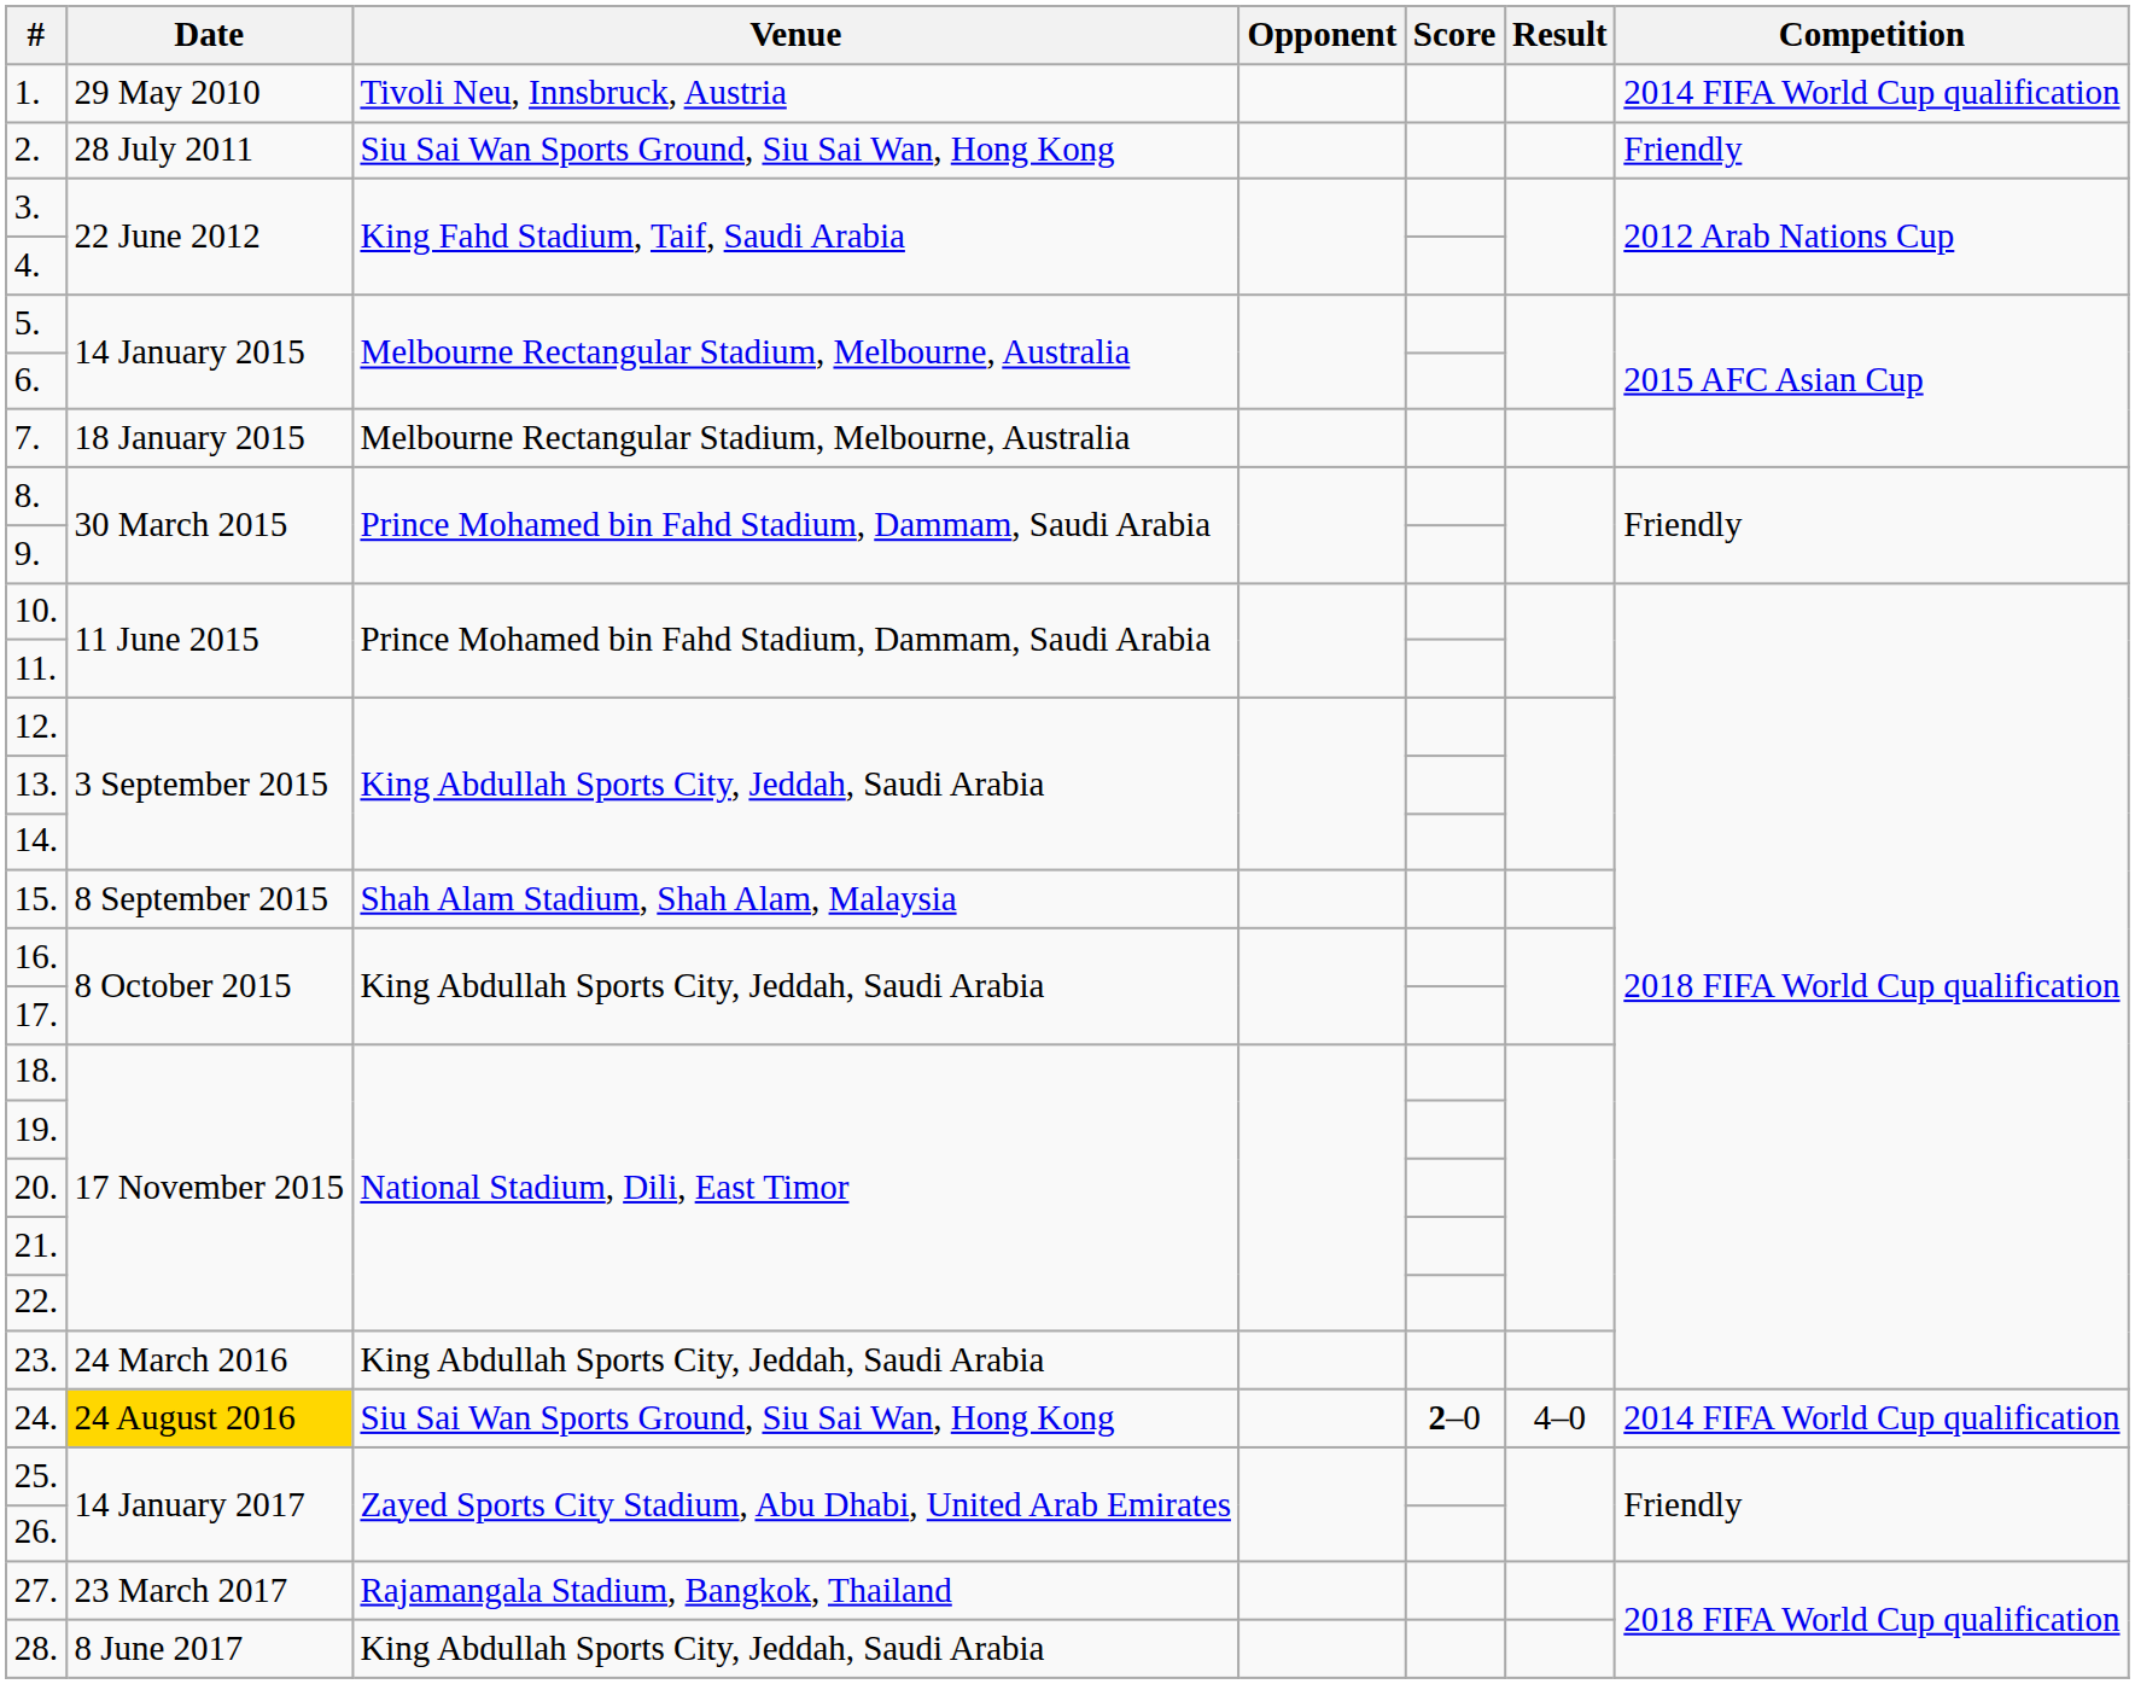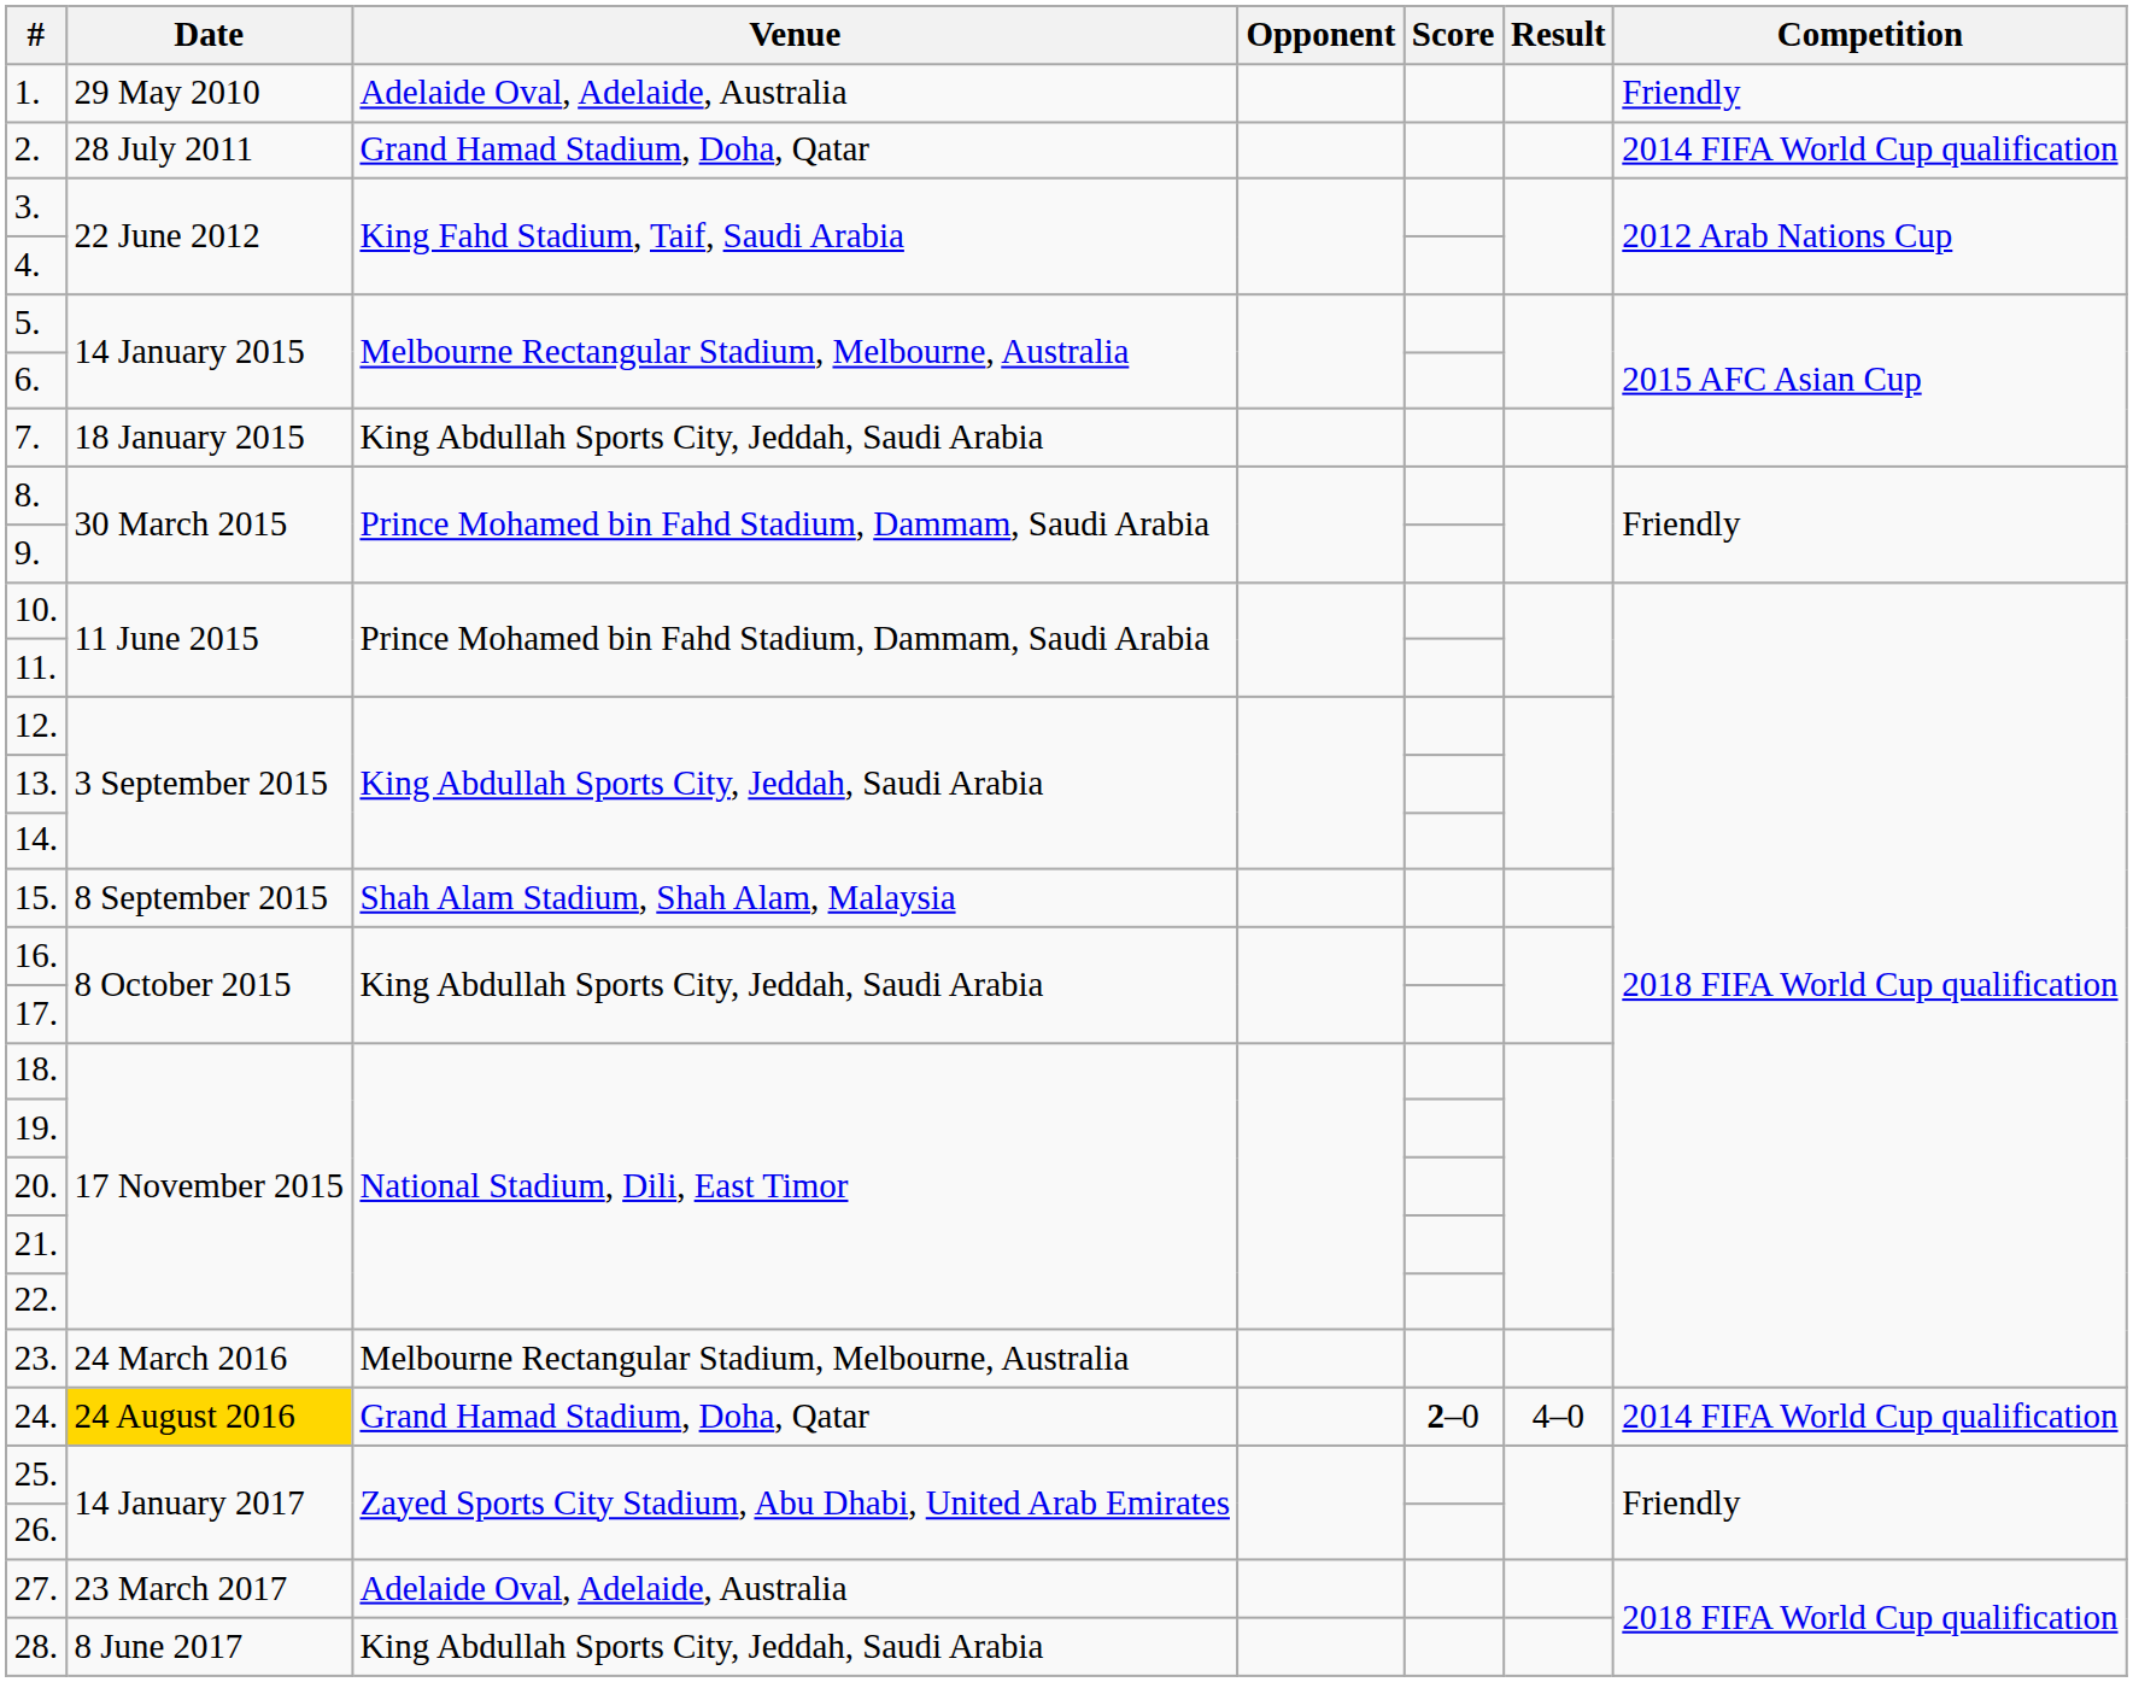1. | Venue: Tivoli Neu, Innsbruck, Austria -> Adelaide Oval, Adelaide, Australia
1. | Competition: 2014 FIFA World Cup qualification -> Friendly
2. | Venue: Siu Sai Wan Sports Ground, Siu Sai Wan, Hong Kong -> Grand Hamad Stadium, Doha, Qatar
2. | Competition: Friendly -> 2014 FIFA World Cup qualification
7. | Venue: Melbourne Rectangular Stadium, Melbourne, Australia -> King Abdullah Sports City, Jeddah, Saudi Arabia
23. | Venue: King Abdullah Sports City, Jeddah, Saudi Arabia -> Melbourne Rectangular Stadium, Melbourne, Australia
24. | Venue: Siu Sai Wan Sports Ground, Siu Sai Wan, Hong Kong -> Grand Hamad Stadium, Doha, Qatar
27. | Venue: Rajamangala Stadium, Bangkok, Thailand -> Adelaide Oval, Adelaide, Australia
